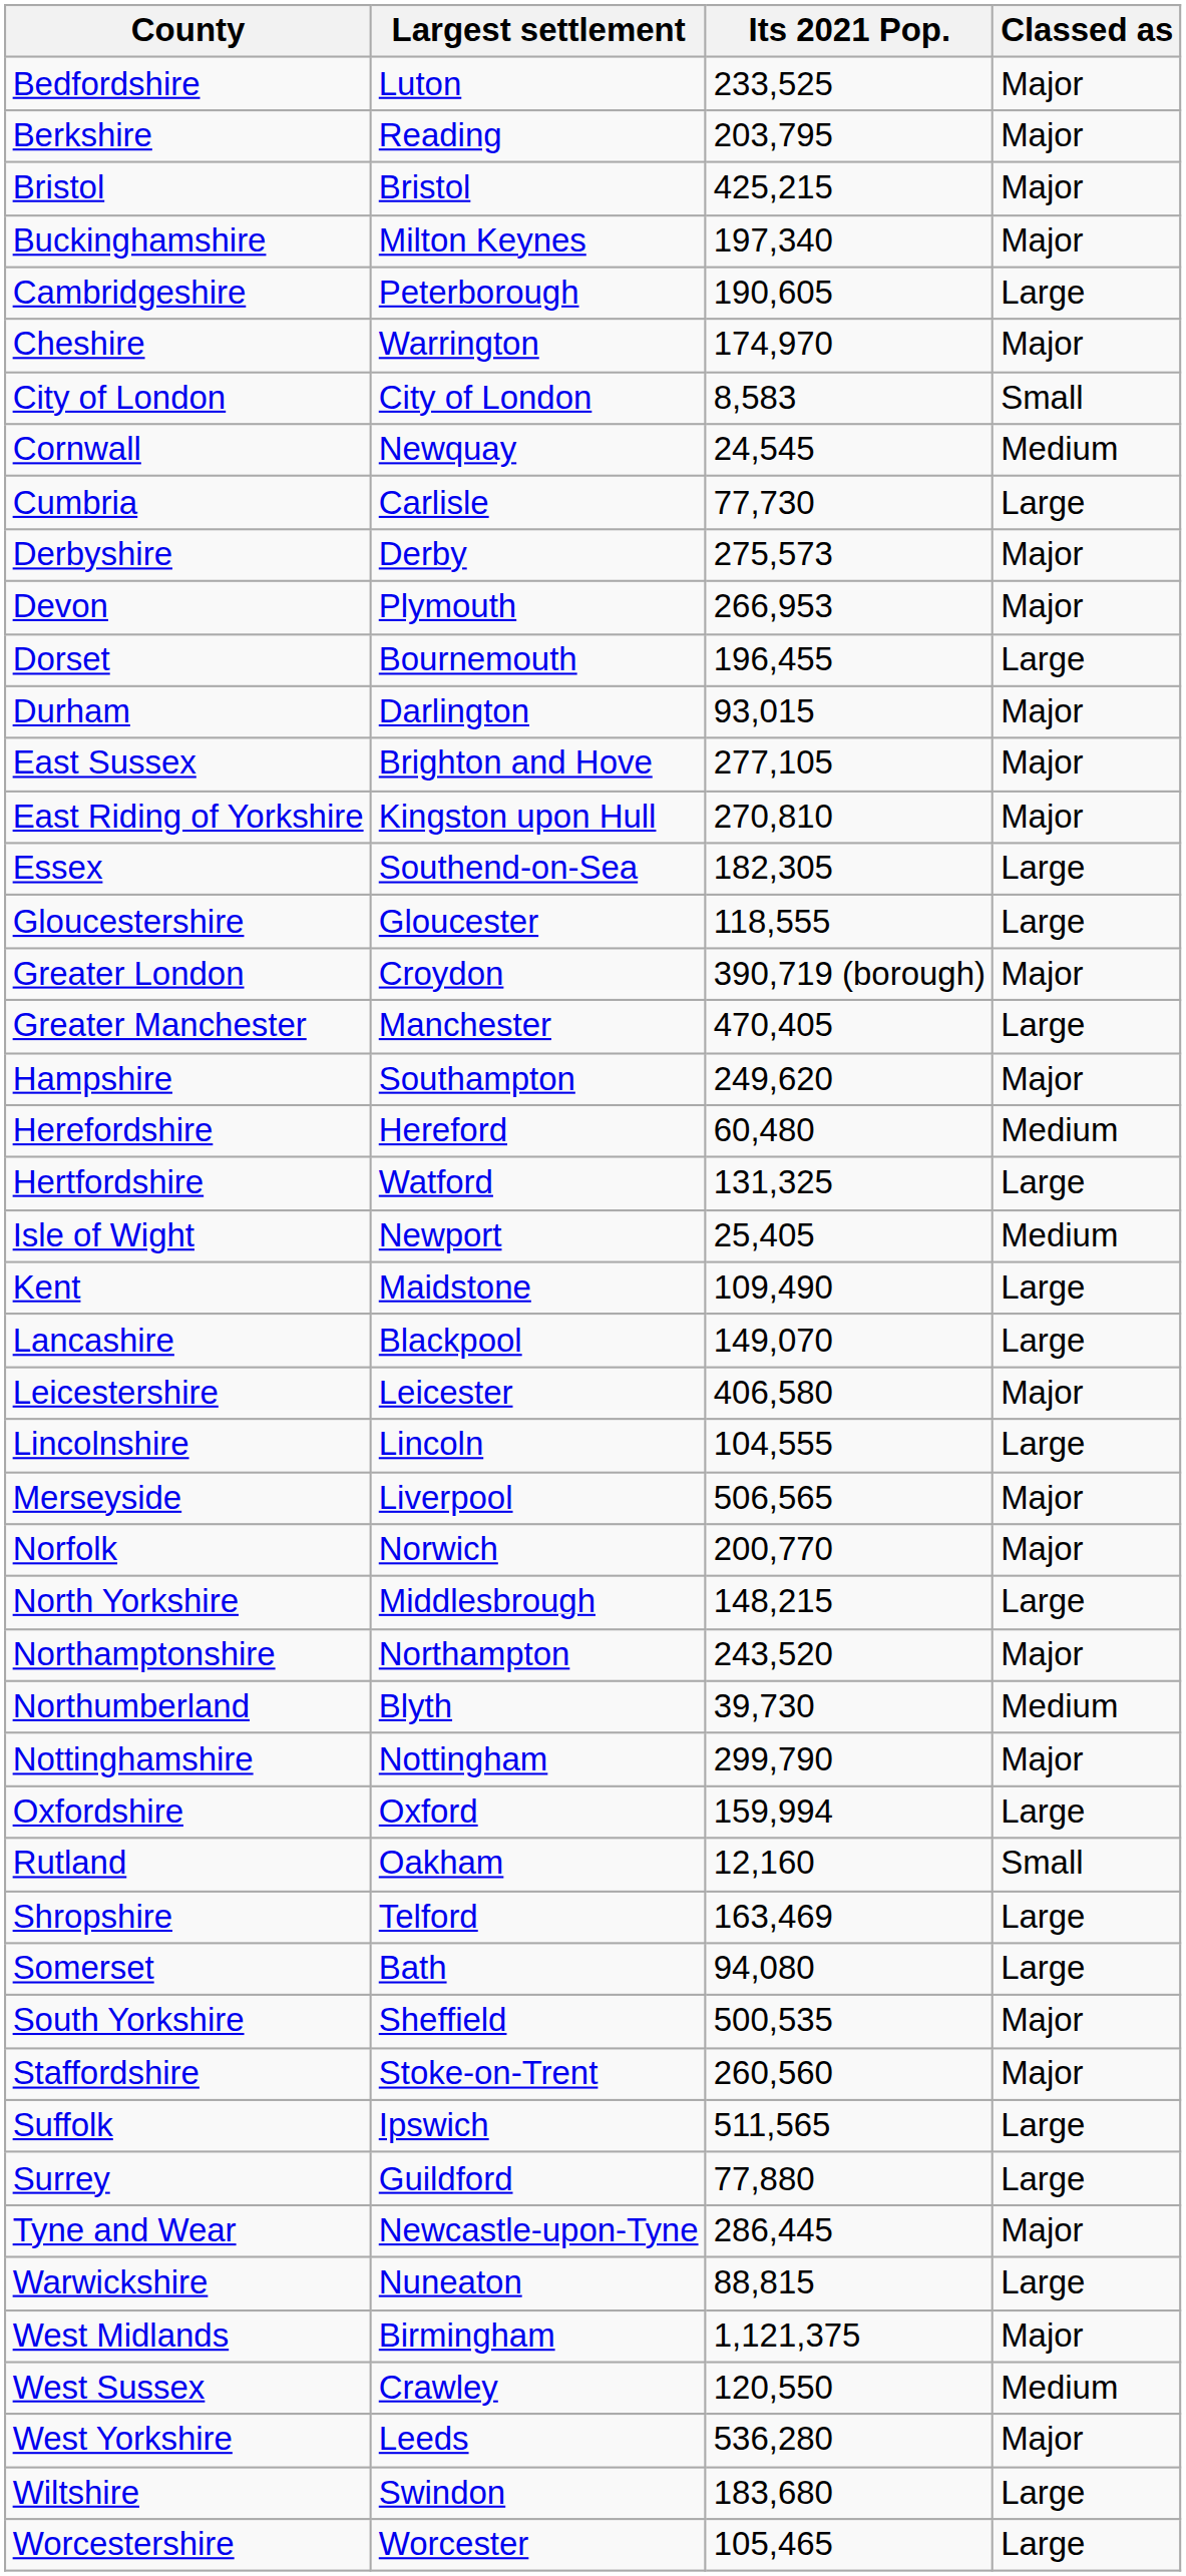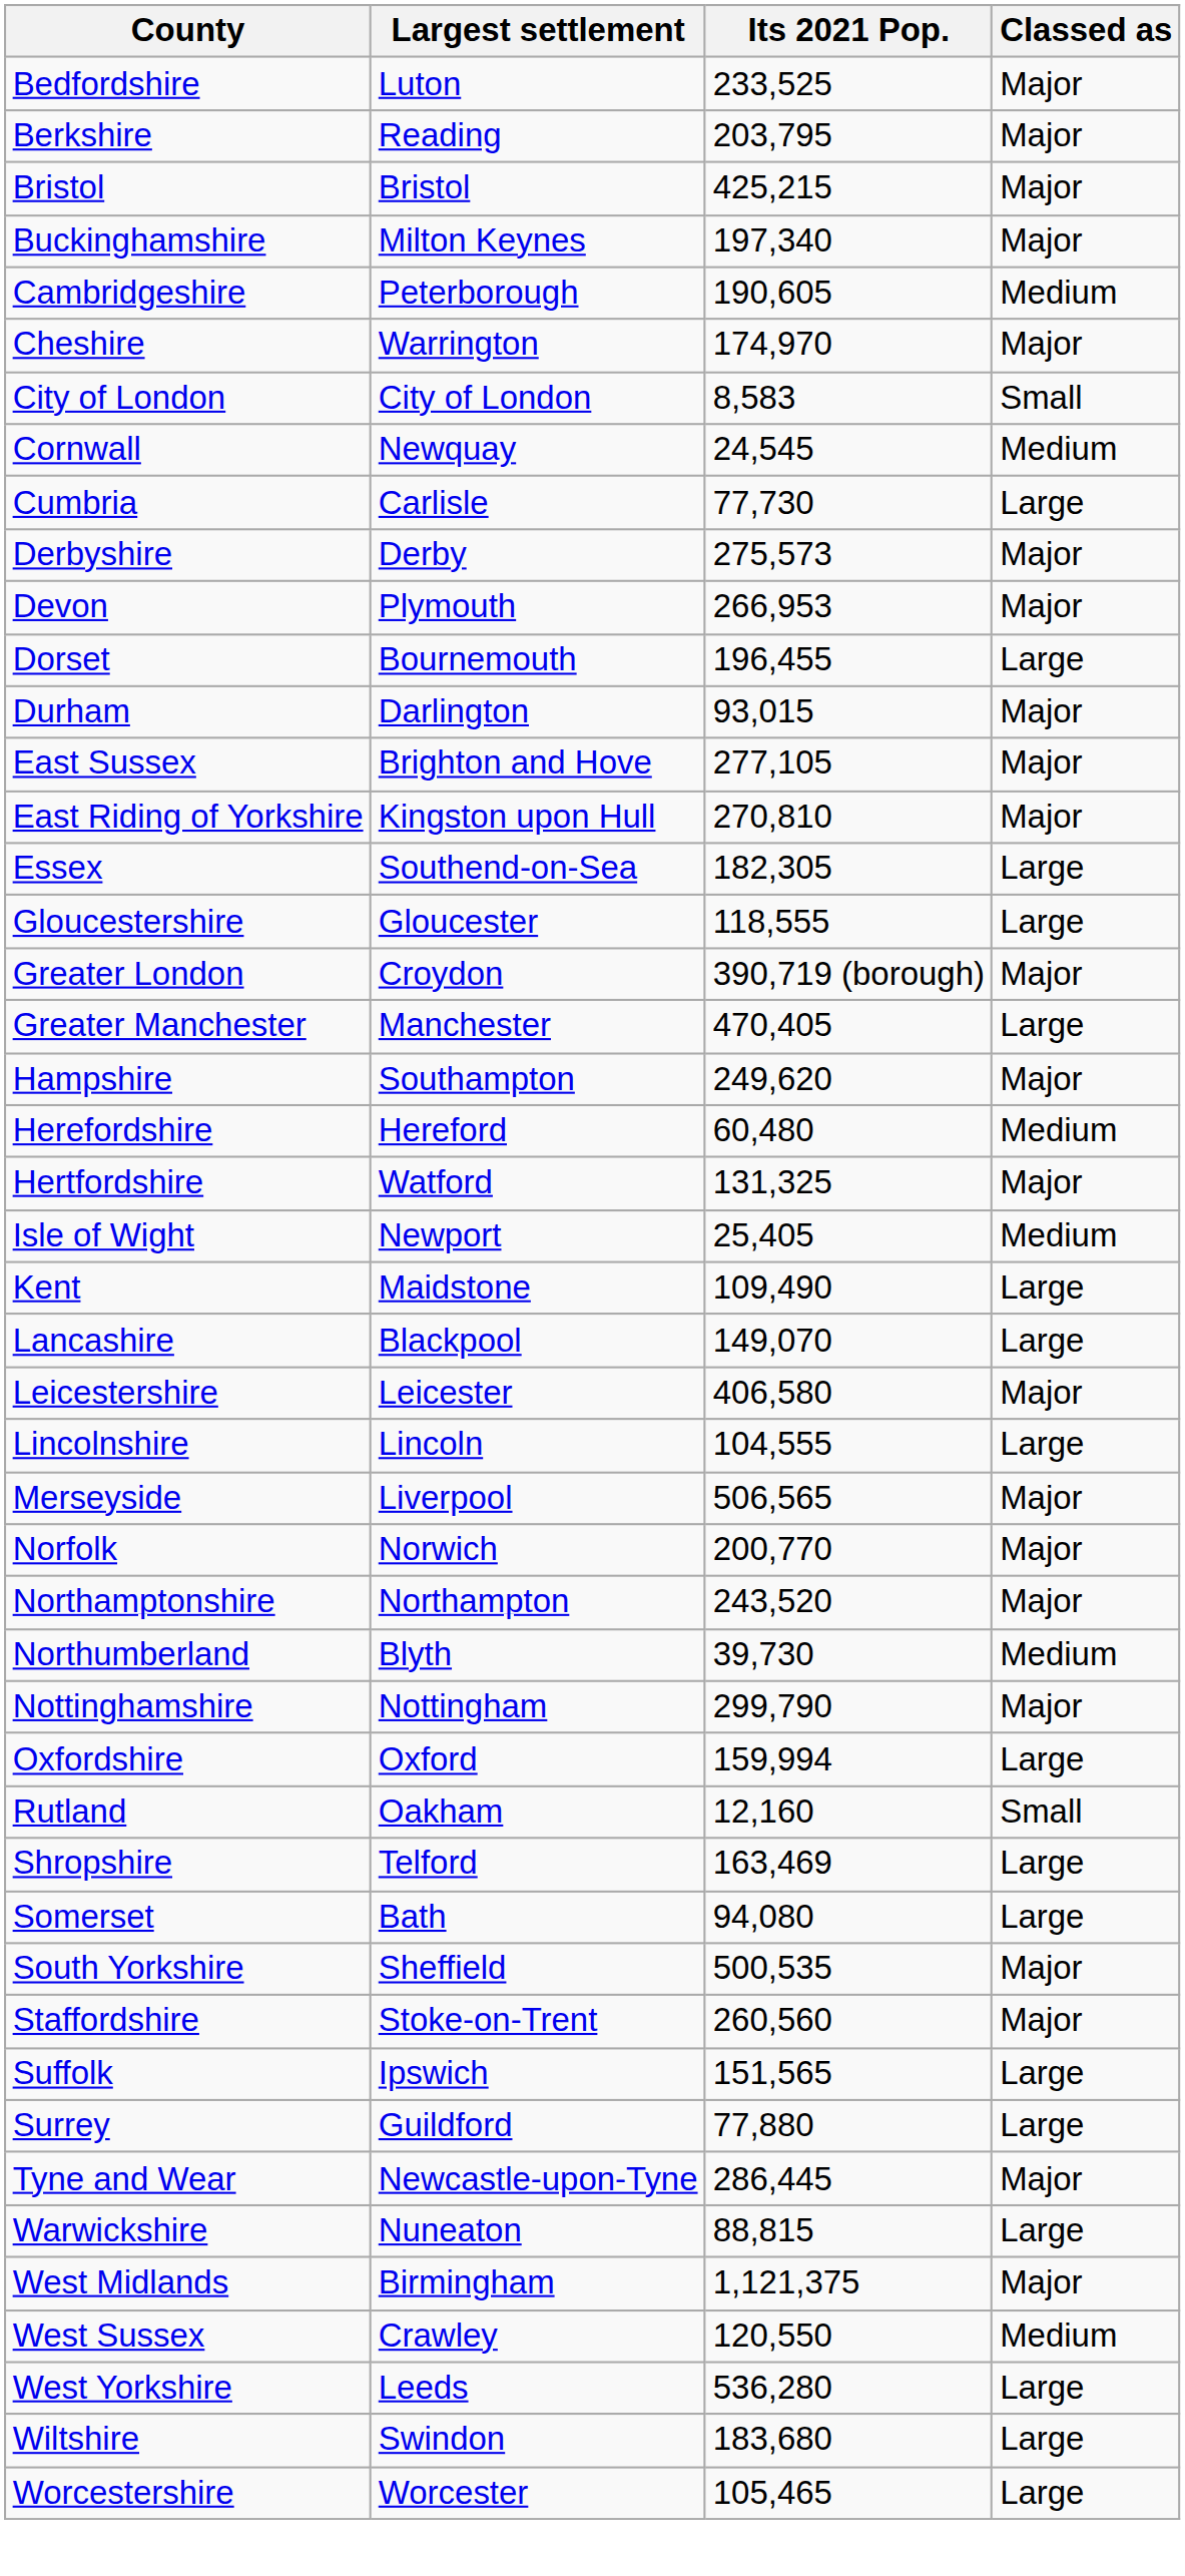Cambridgeshire | Classed as: Large -> Medium
Hertfordshire | Classed as: Large -> Major
- row: North Yorkshire | Middlesbrough | 148,215 | Large
Suffolk | Its 2021 Pop.: 511,565 -> 151,565
West Yorkshire | Classed as: Major -> Large
